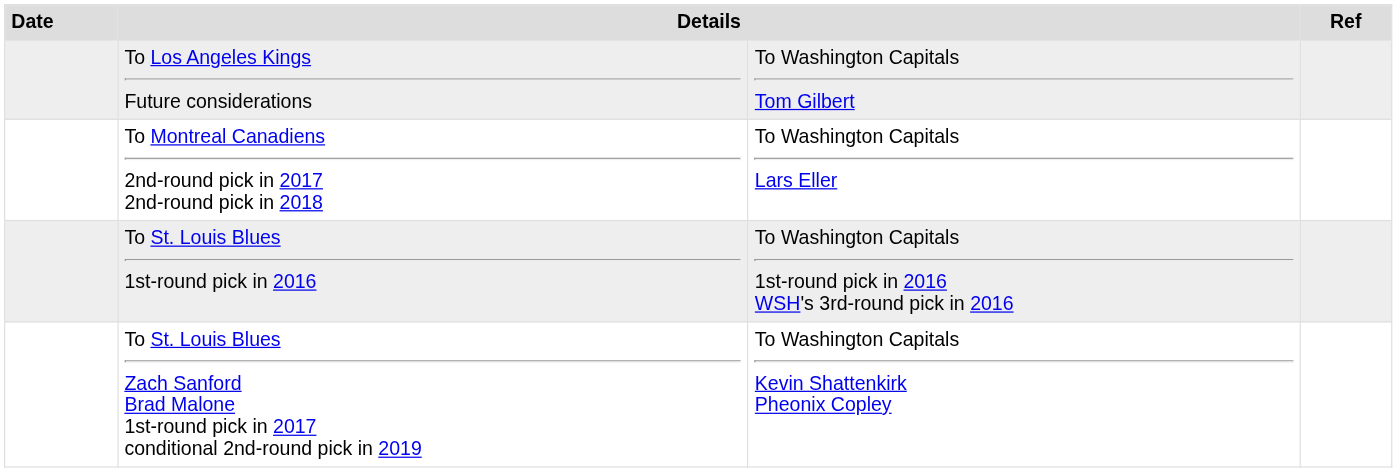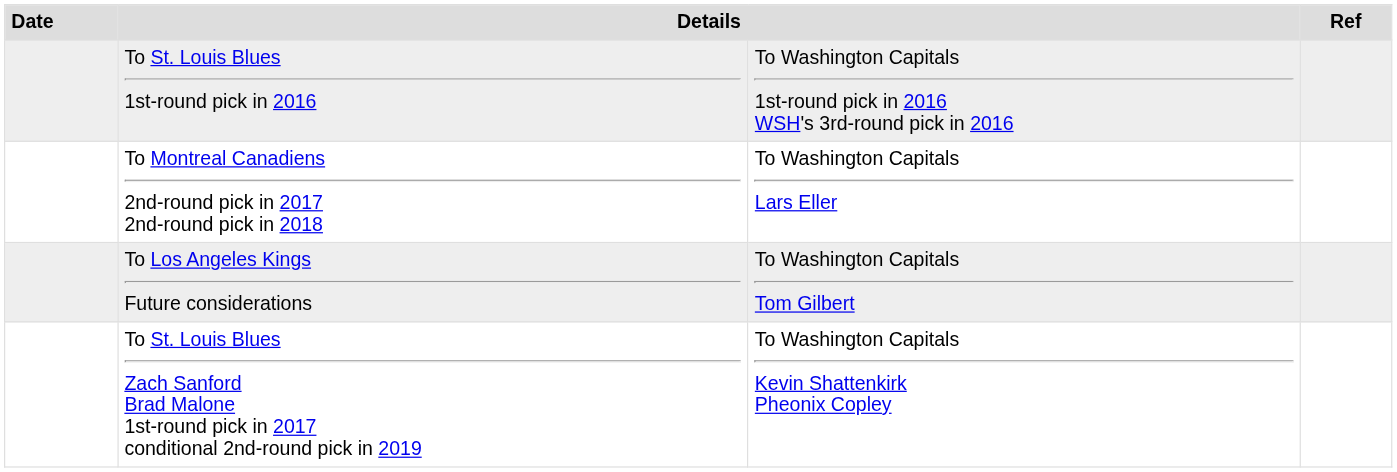rows swapped: To St. Louis Blues 1st-round pick in 2016 <-> To Los Angeles Kings Future considerations
